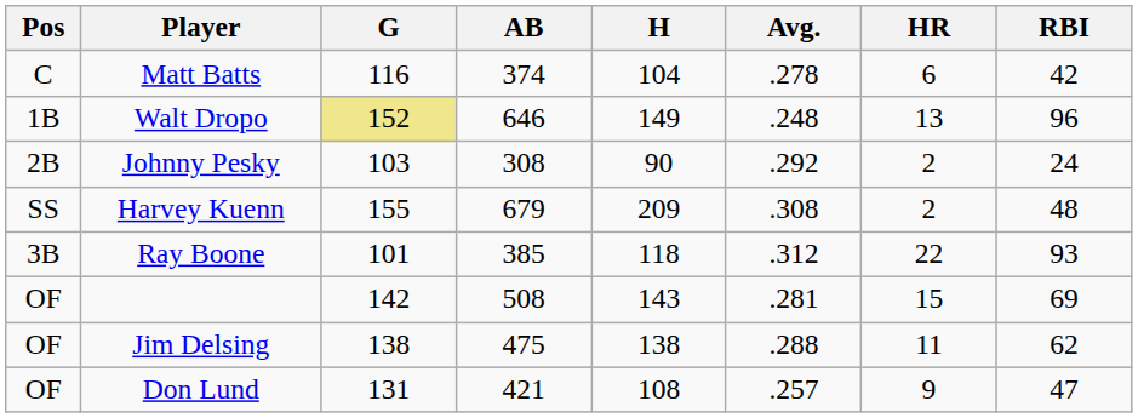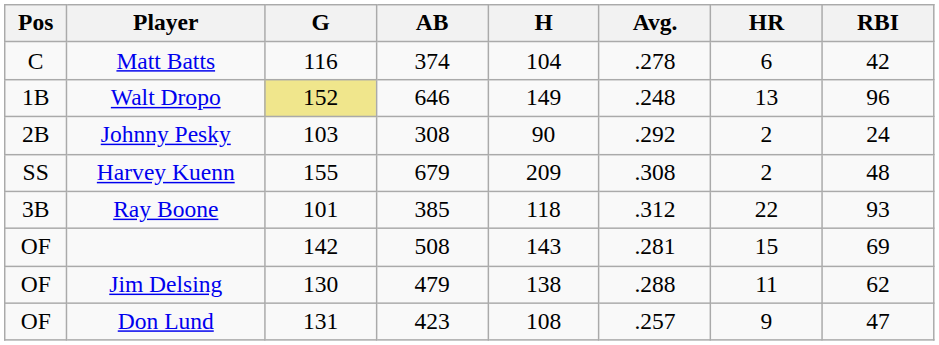Jim Delsing | G: 138 -> 130
Jim Delsing | AB: 475 -> 479
Don Lund | AB: 421 -> 423
